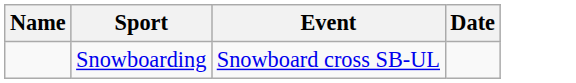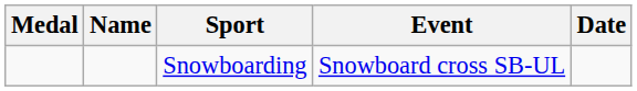+ column: Medal
